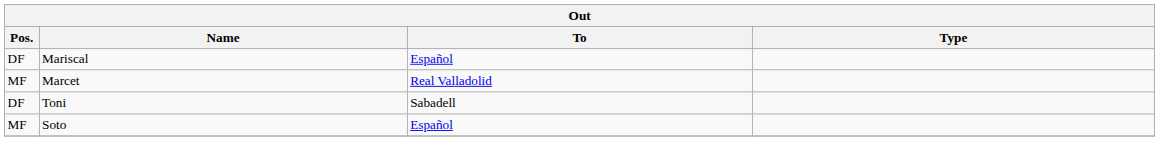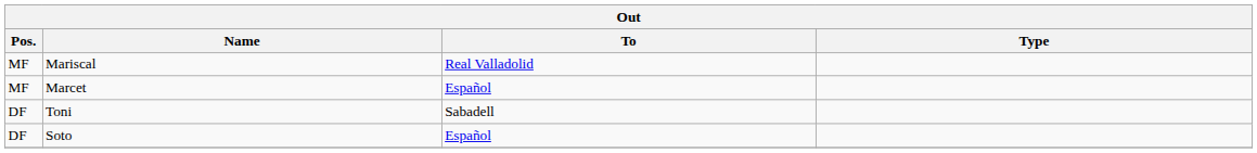Mariscal | Pos.: DF -> MF
Mariscal | To: Español -> Real Valladolid
Marcet | To: Real Valladolid -> Español
Soto | Pos.: MF -> DF
